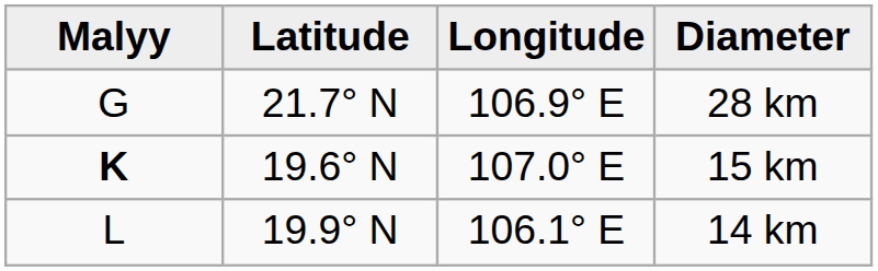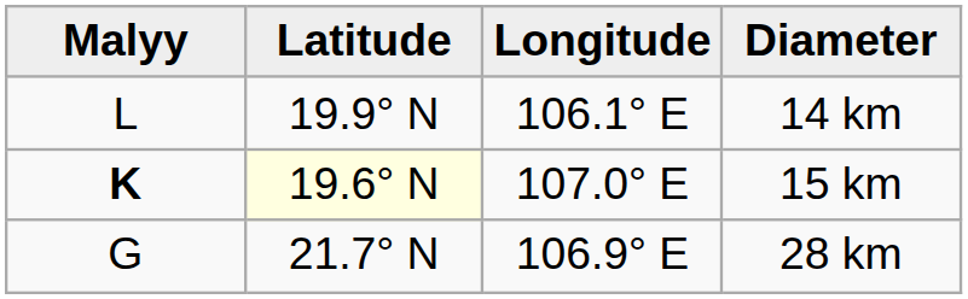rows swapped: 28 km <-> 14 km
15 km | Latitude: no background -> lightyellow background
